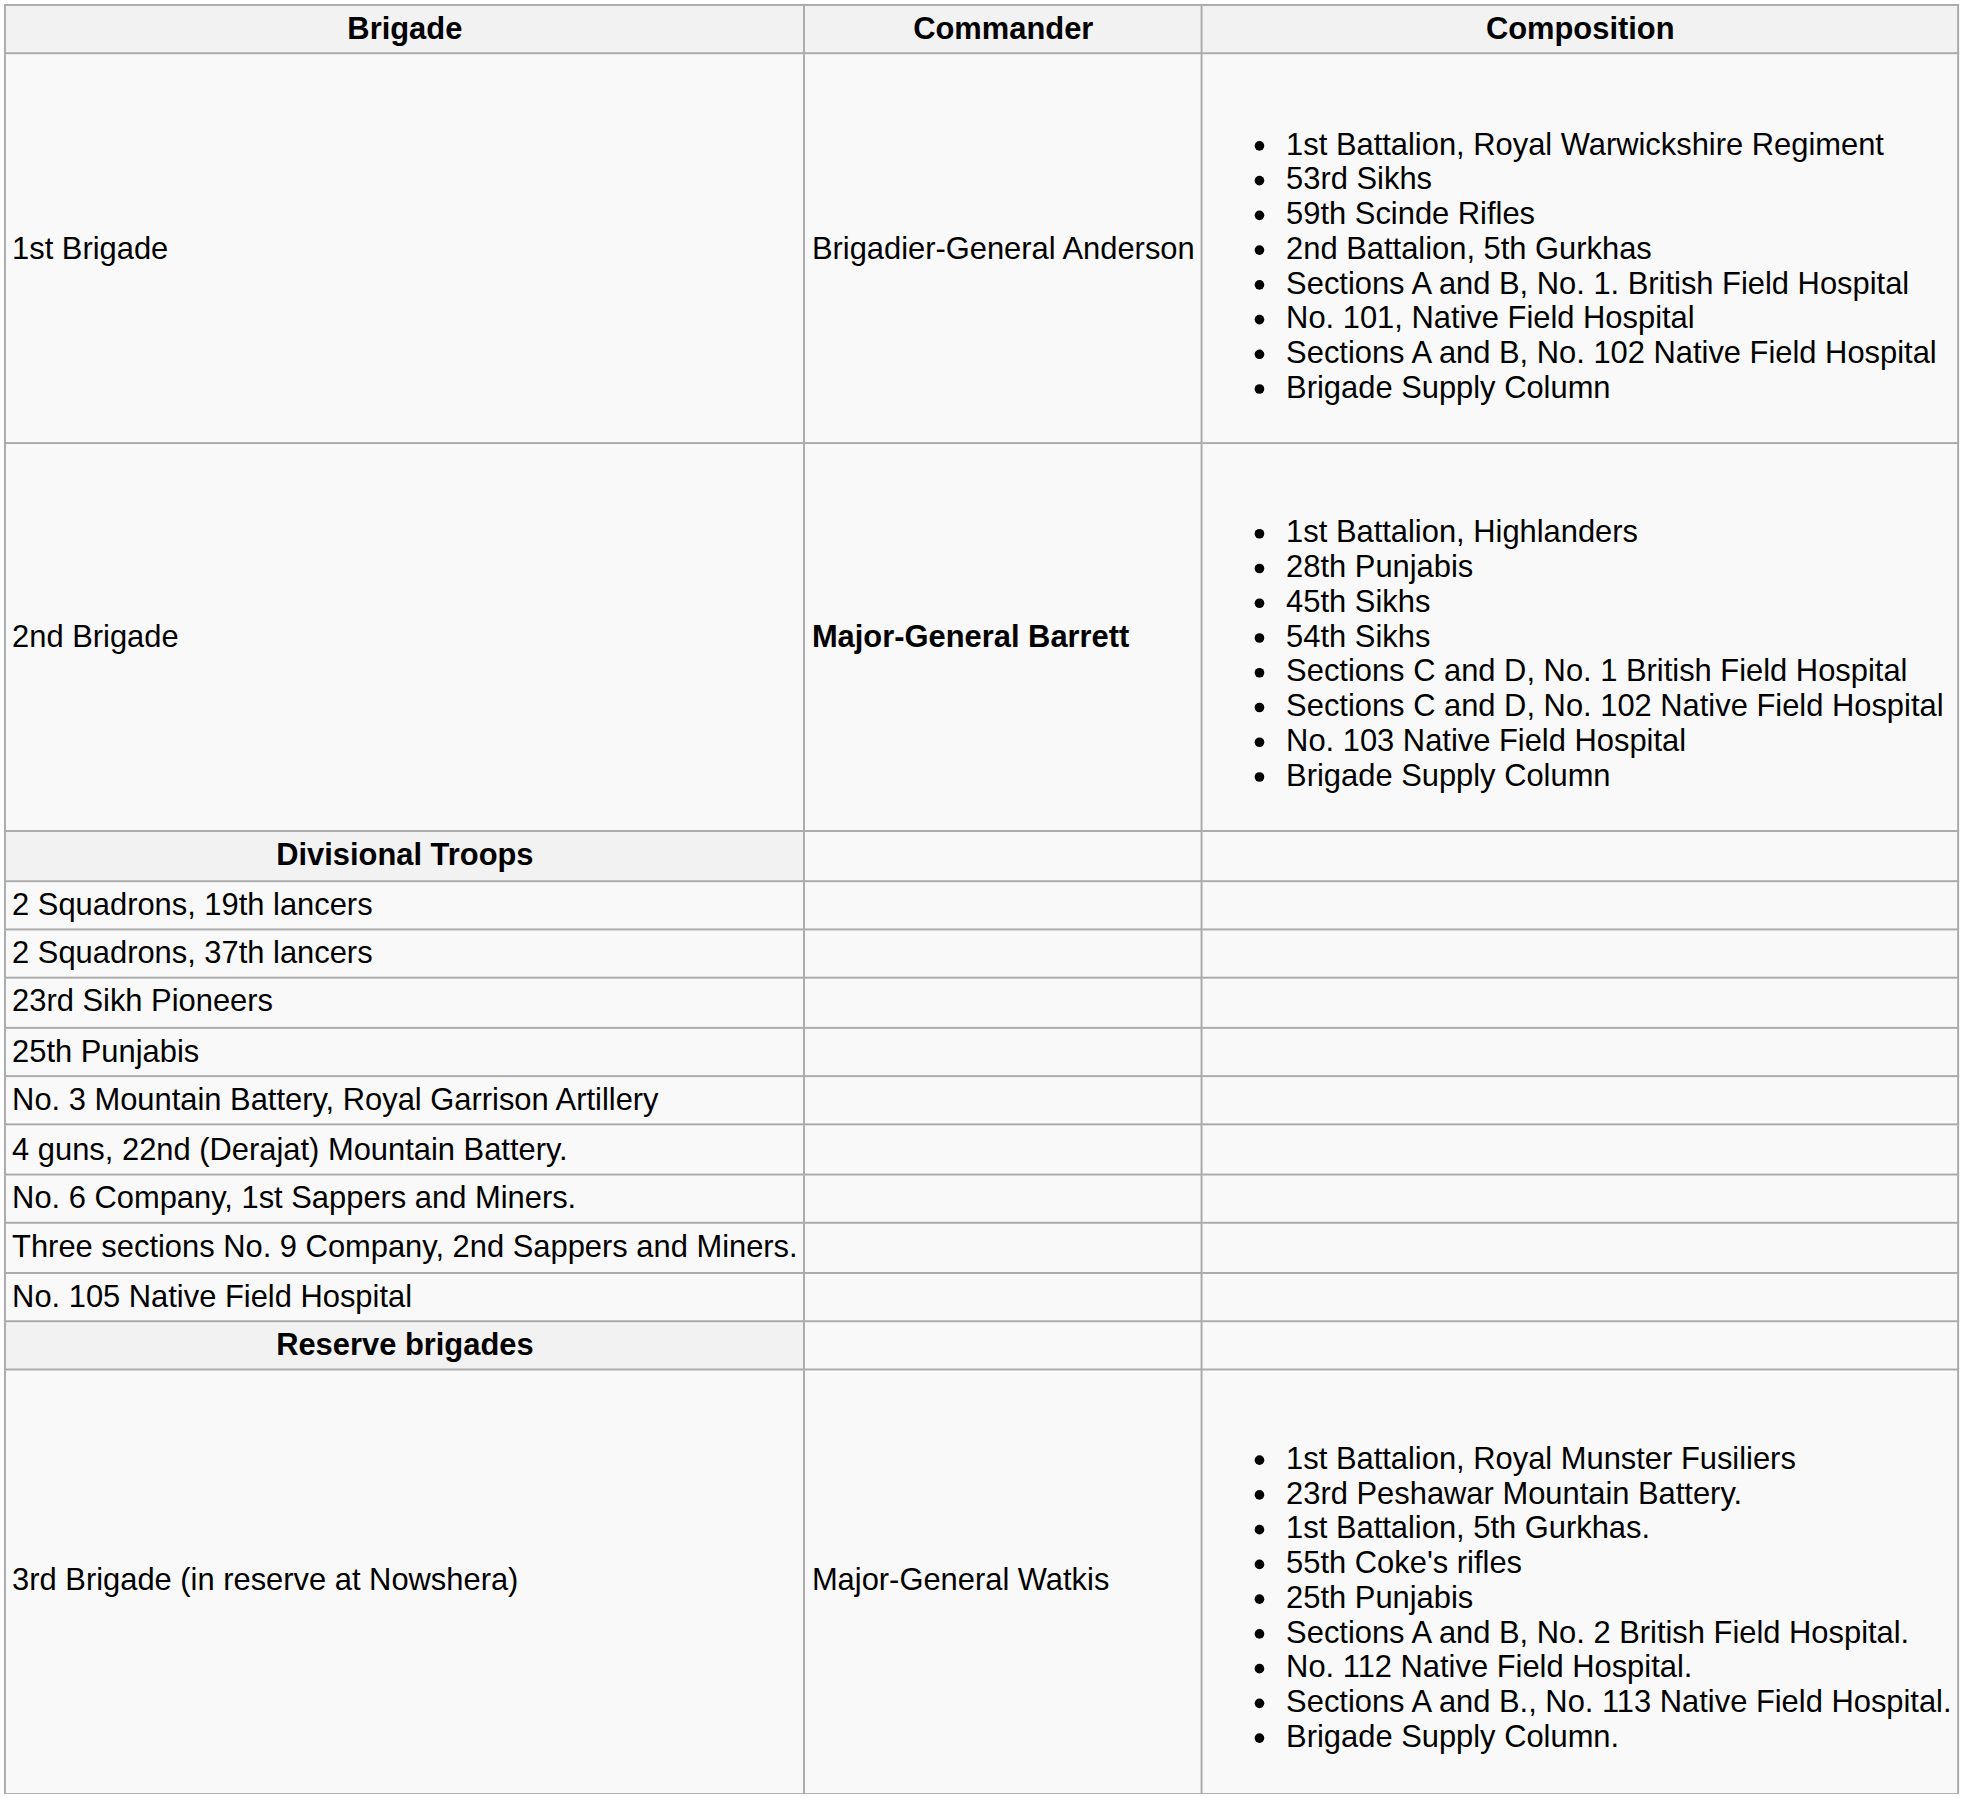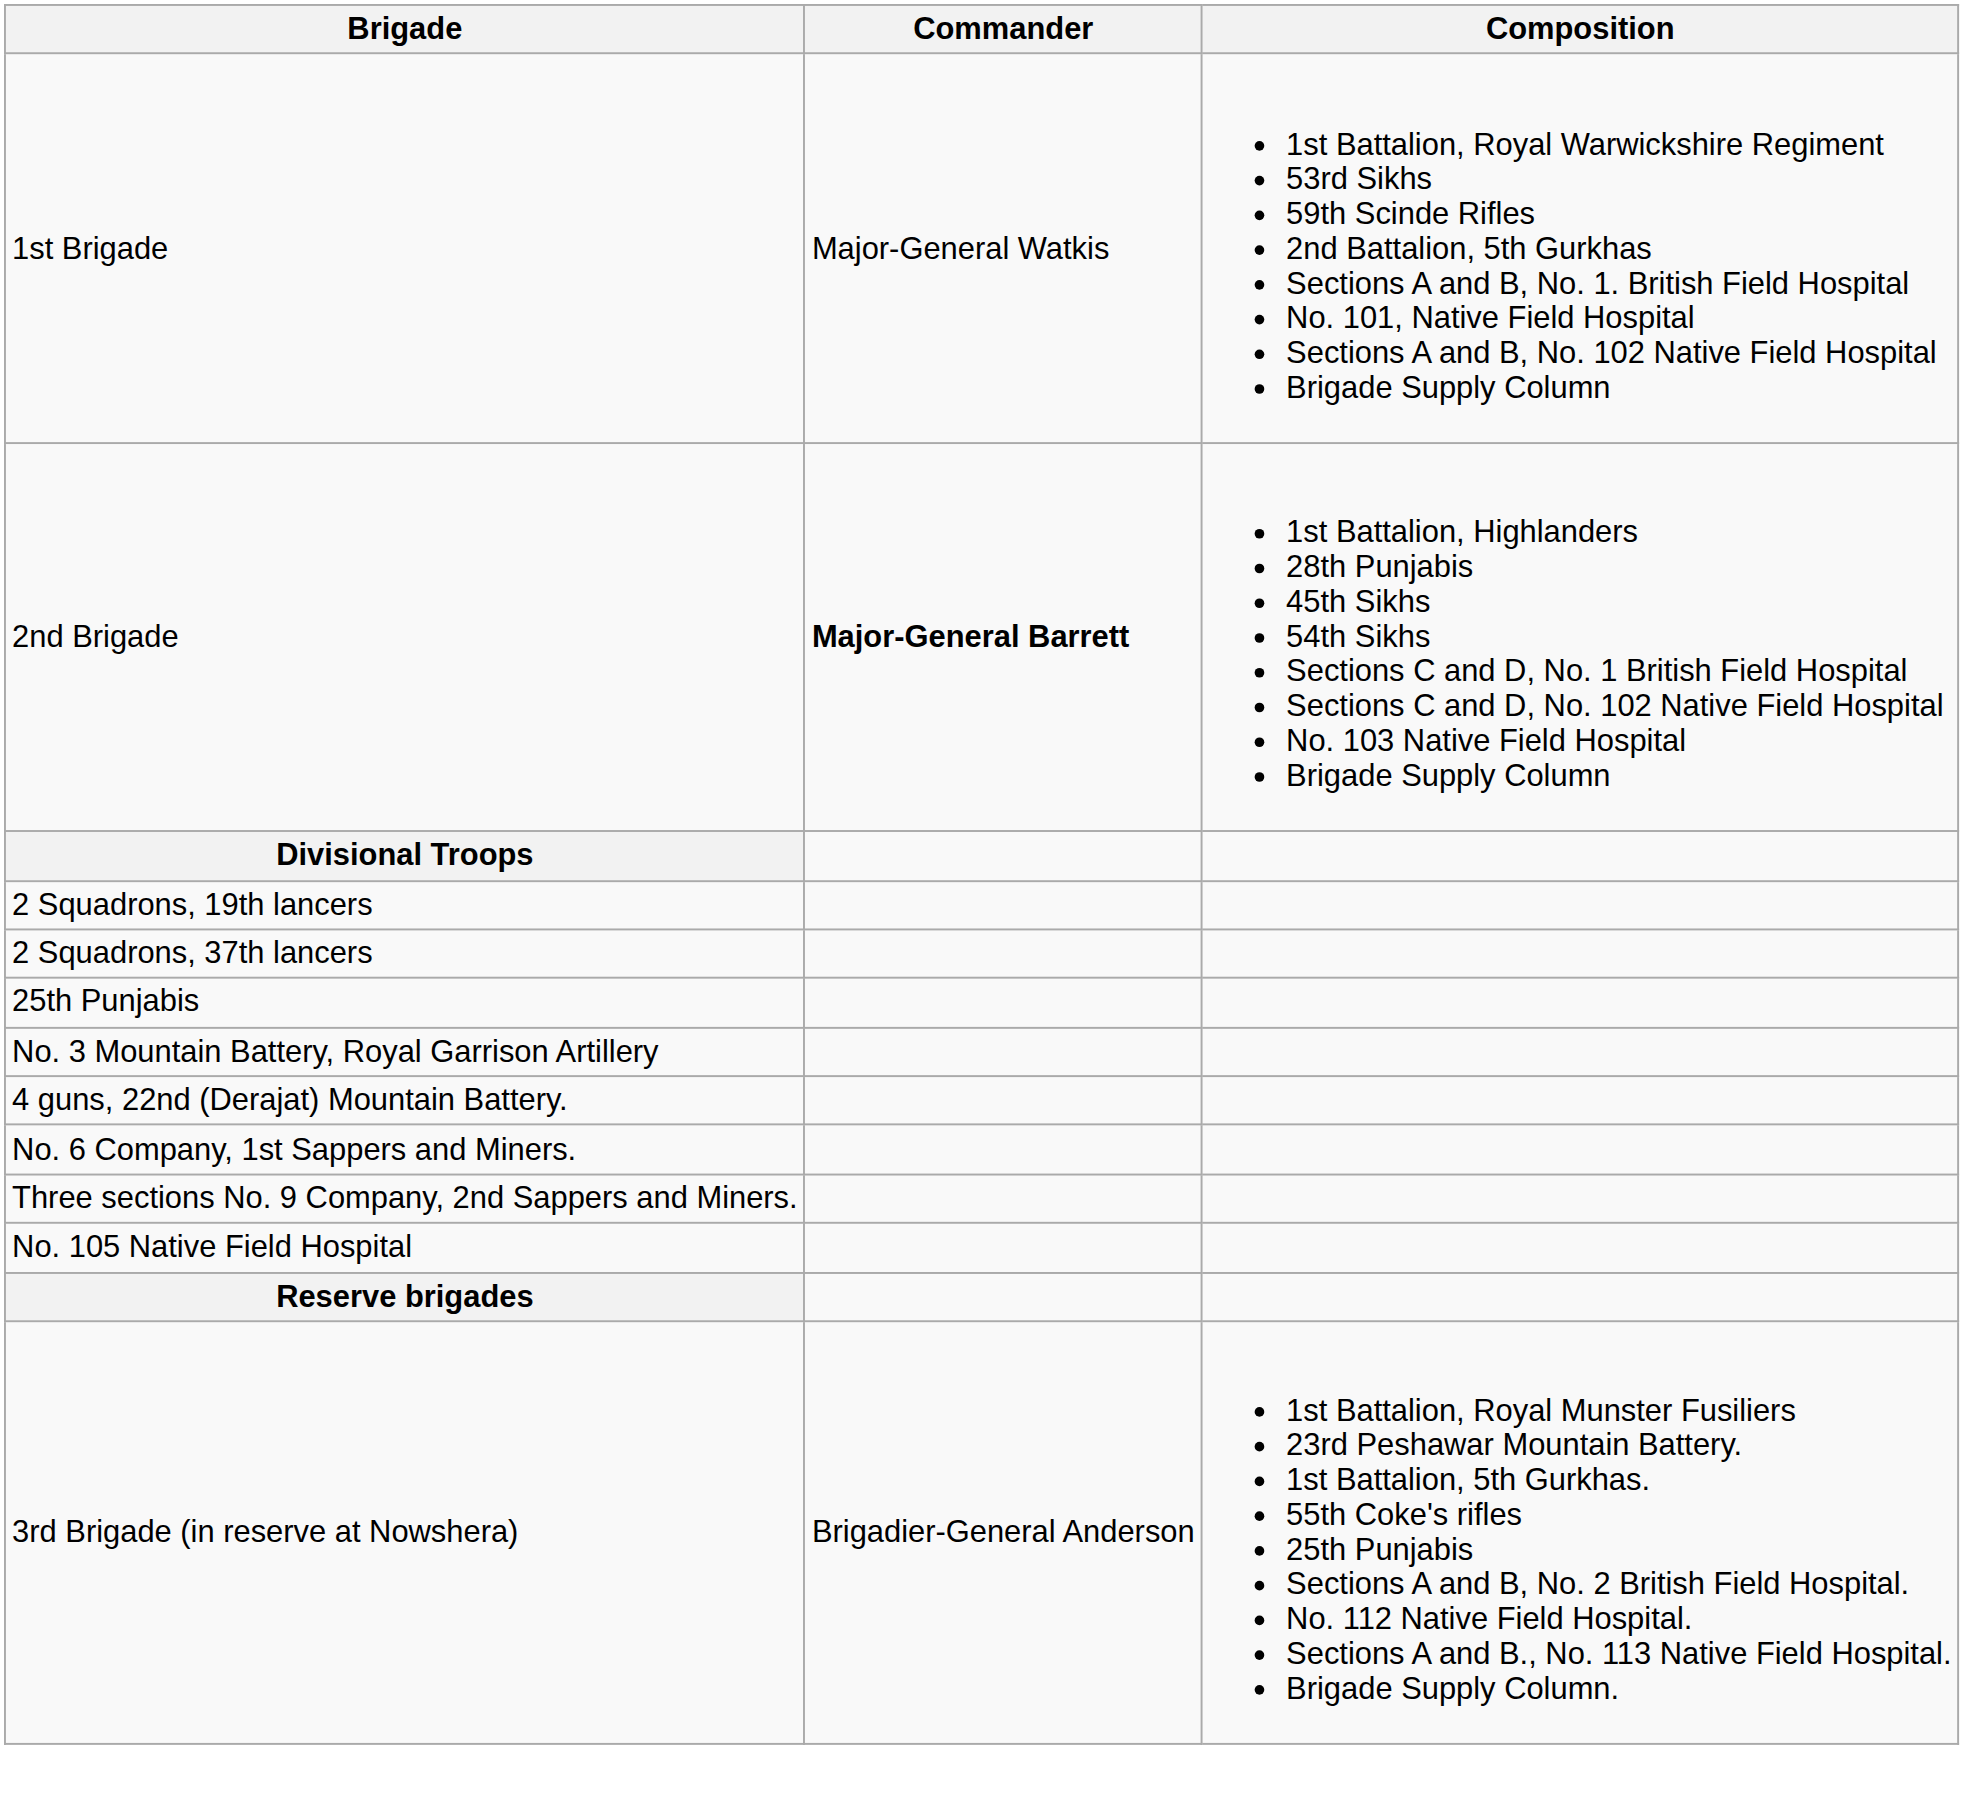1st Brigade | Commander: Brigadier-General Anderson -> Major-General Watkis
- row: 23rd Sikh Pioneers
3rd Brigade (in reserve at Nowshera) | Commander: Major-General Watkis -> Brigadier-General Anderson
